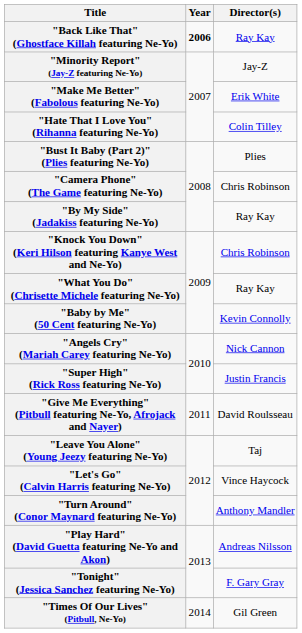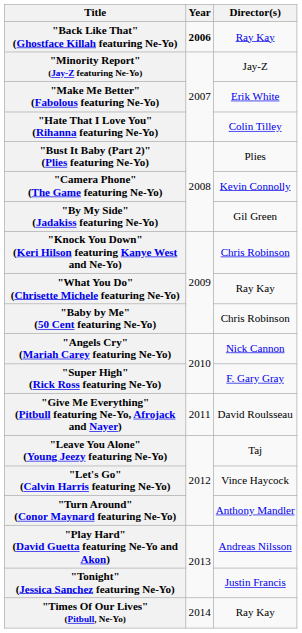"Camera Phone" (The Game featuring Ne-Yo) | Director(s): Chris Robinson -> Kevin Connolly
"By My Side" (Jadakiss featuring Ne-Yo) | Director(s): Ray Kay -> Gil Green
"Baby by Me" (50 Cent featuring Ne-Yo) | Director(s): Kevin Connolly -> Chris Robinson
"Super High" (Rick Ross featuring Ne-Yo) | Director(s): Justin Francis -> F. Gary Gray
"Tonight" (Jessica Sanchez featuring Ne-Yo) | Director(s): F. Gary Gray -> Justin Francis
"Times Of Our Lives" (Pitbull, Ne-Yo) | Director(s): Gil Green -> Ray Kay
